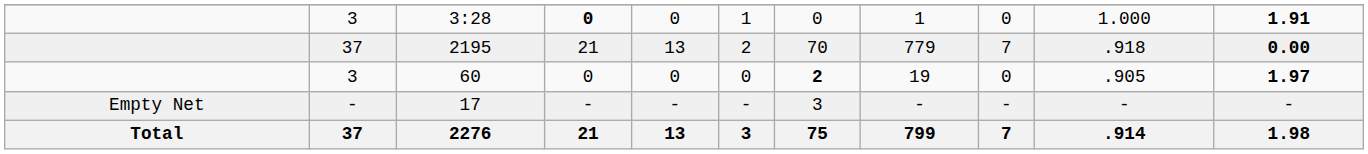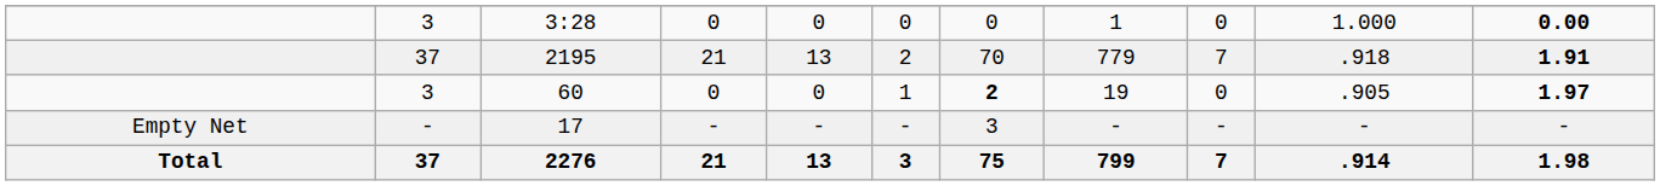3:28 | column 4: bold -> normal
3:28 | column 6: 1 -> 0
3:28 | column 11: 1.91 -> 0.00
2195 | column 11: 0.00 -> 1.91
60 | column 6: 0 -> 1
